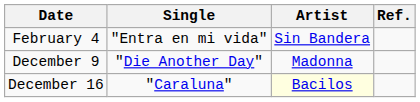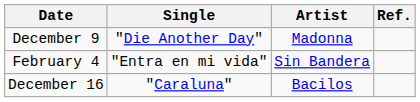rows swapped: February 4 <-> December 9
December 16 | Artist: lightyellow background -> no background
